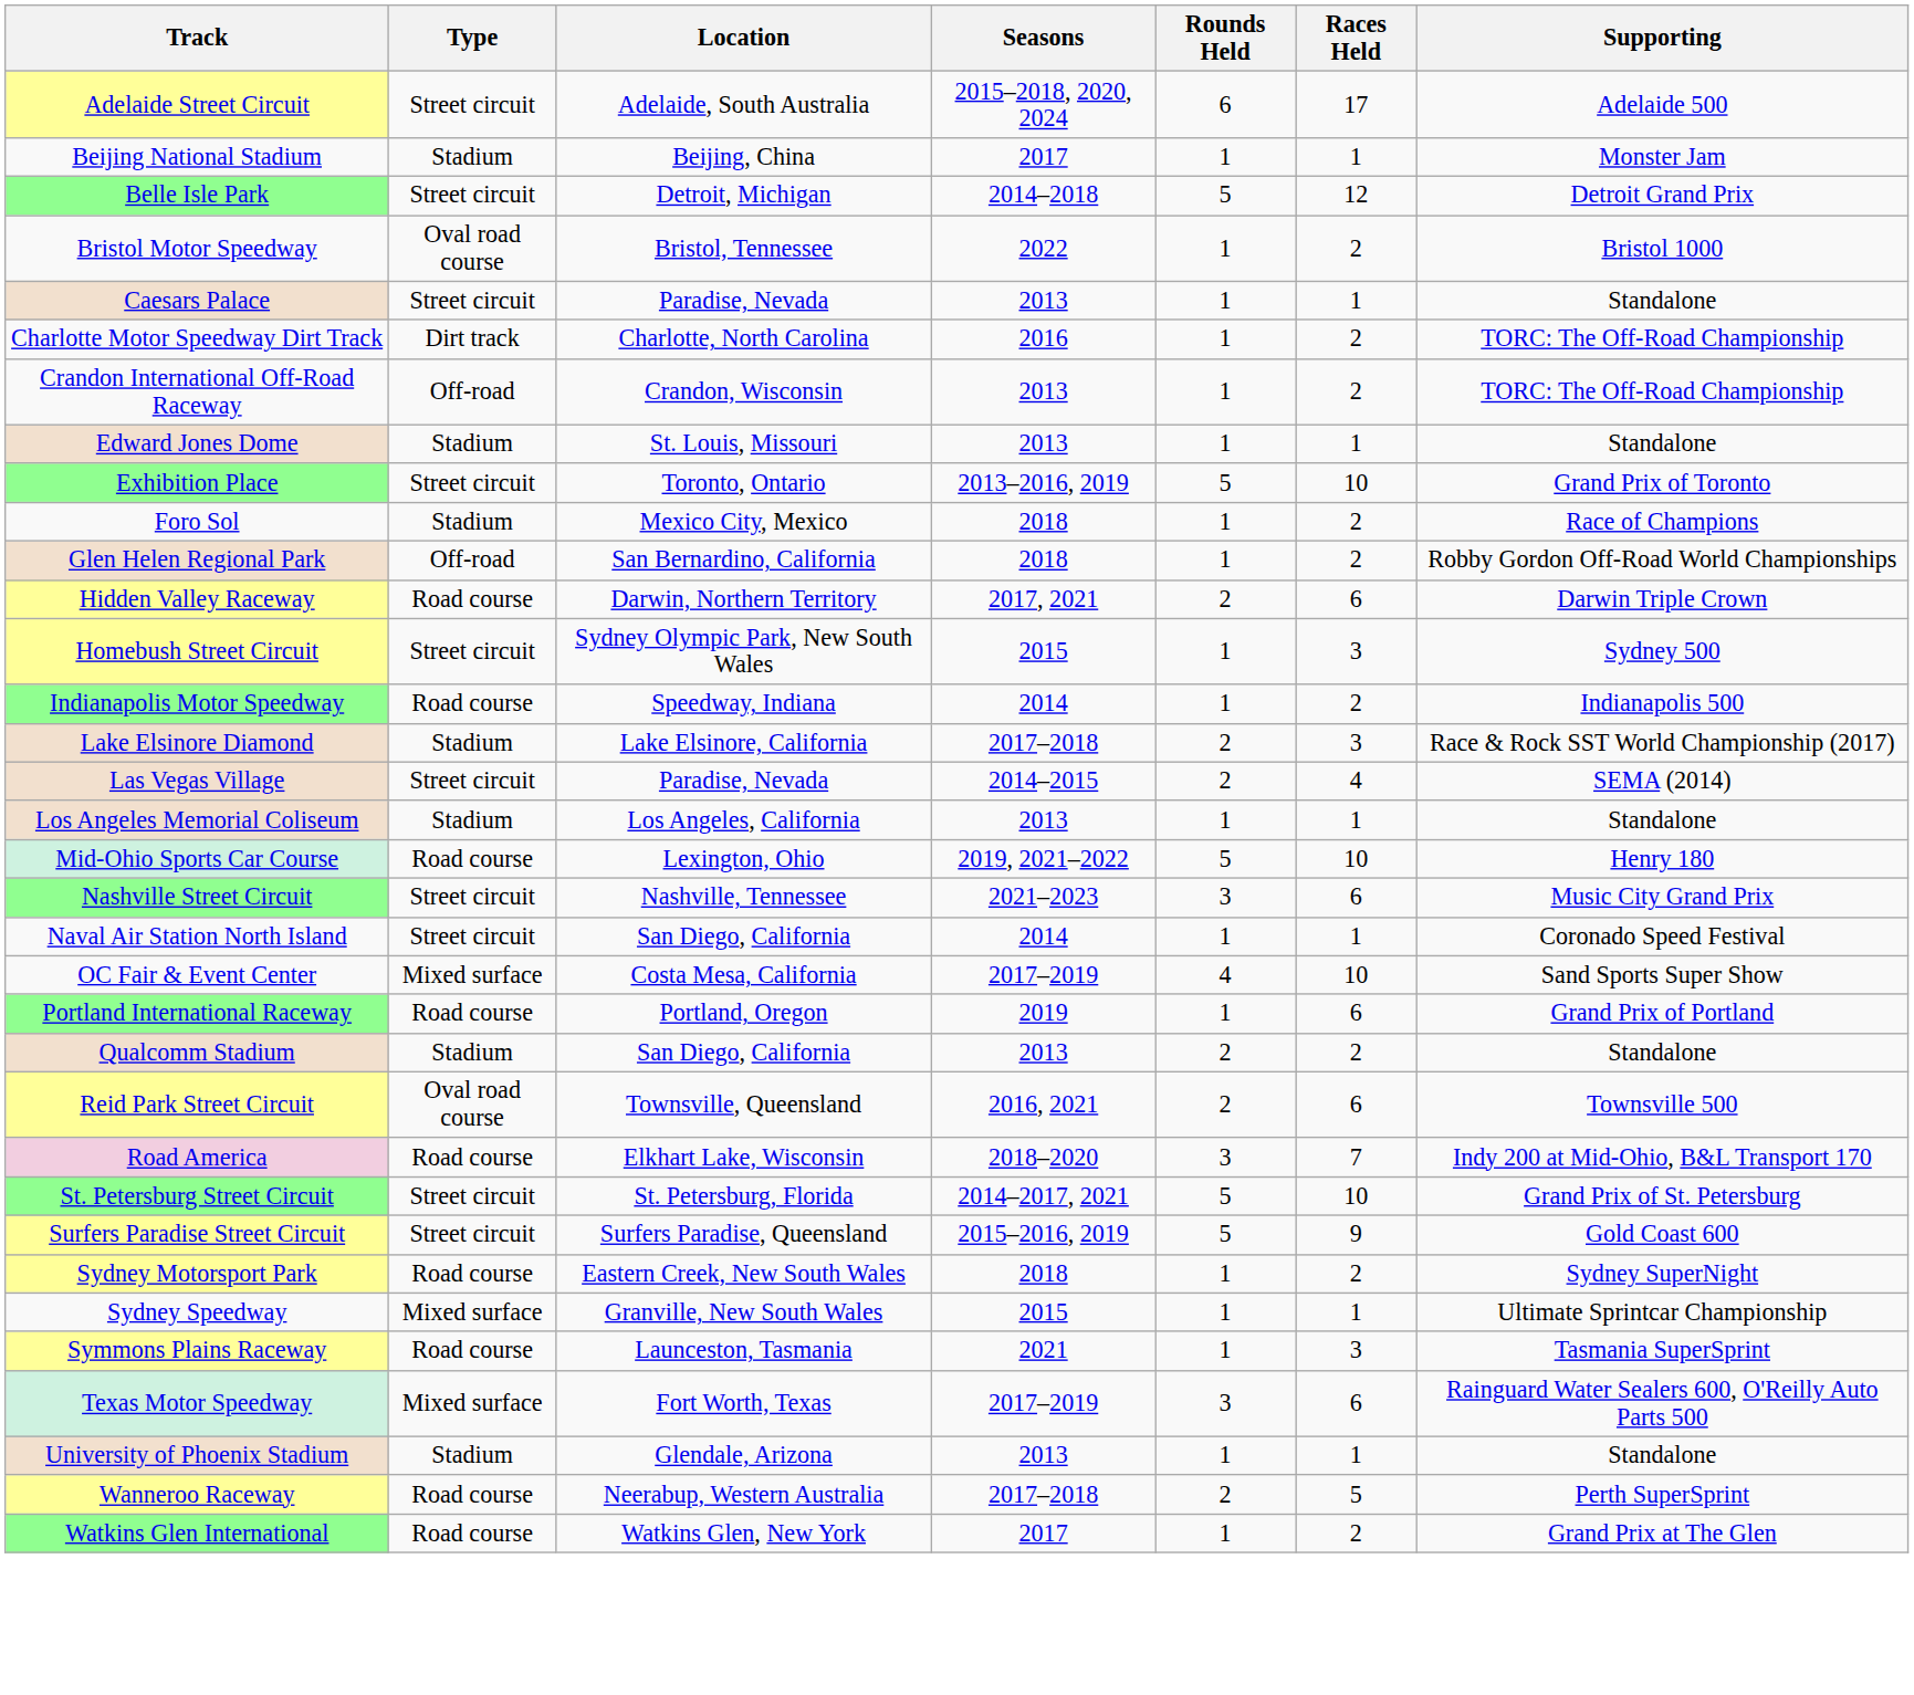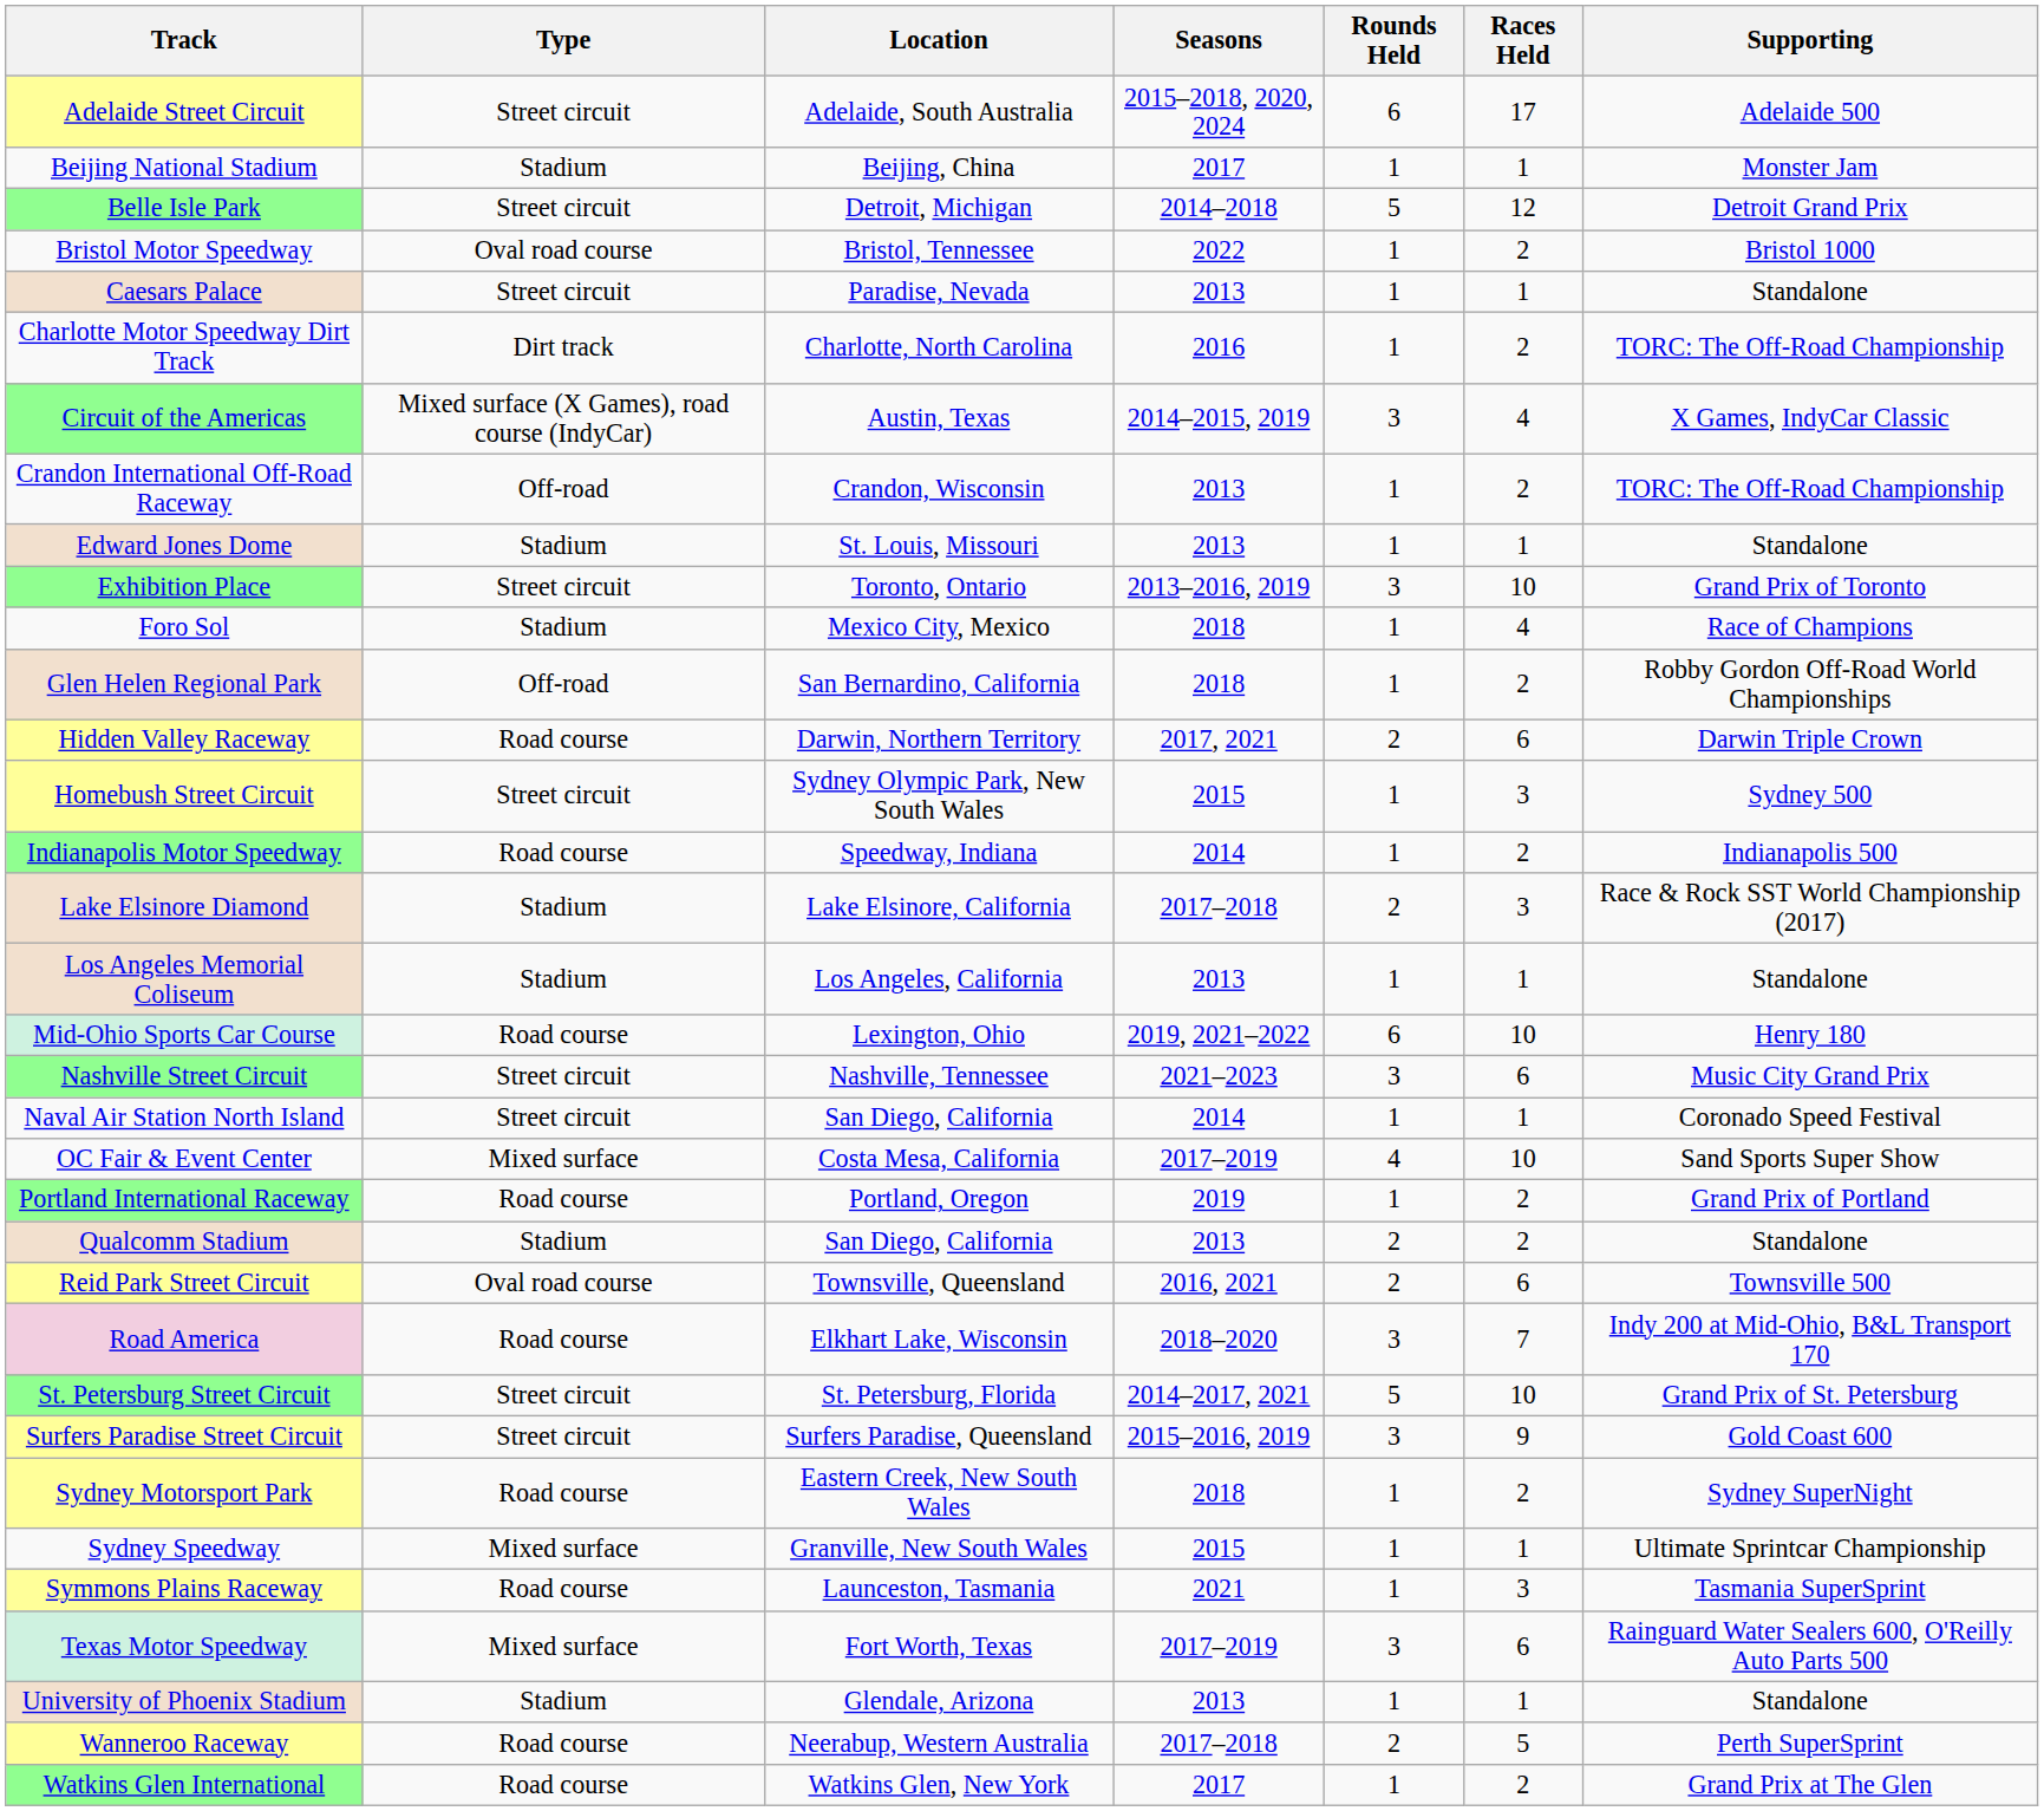+ row: Circuit of the Americas | Mixed surface (X Games), road course (IndyCar) | Austin, Texas | 2014–2015, 2019 | 3 | 4 | X Games, IndyCar Classic
Exhibition Place | Rounds Held: 5 -> 3
Foro Sol | Races Held: 2 -> 4
- row: Las Vegas Village | Street circuit | Paradise, Nevada | 2014–2015 | 2 | 4 | SEMA (2014)
Mid-Ohio Sports Car Course | Rounds Held: 5 -> 6
Portland International Raceway | Races Held: 6 -> 2
Surfers Paradise Street Circuit | Rounds Held: 5 -> 3
